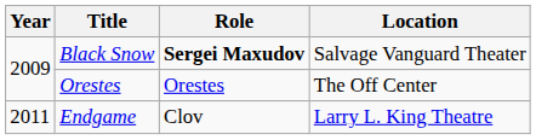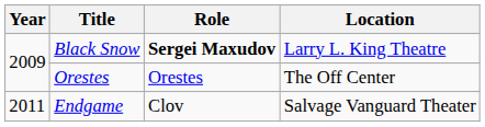Black Snow | Location: Salvage Vanguard Theater -> Larry L. King Theatre
Endgame | Location: Larry L. King Theatre -> Salvage Vanguard Theater
